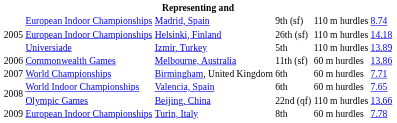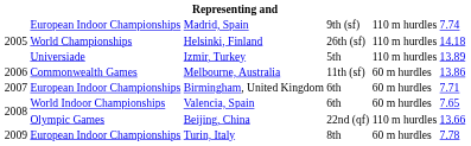Madrid, Spain | column 6: 8.74 -> 7.74
Helsinki, Finland | column 2: European Indoor Championships -> World Championships
Birmingham, United Kingdom | column 2: World Championships -> European Indoor Championships
